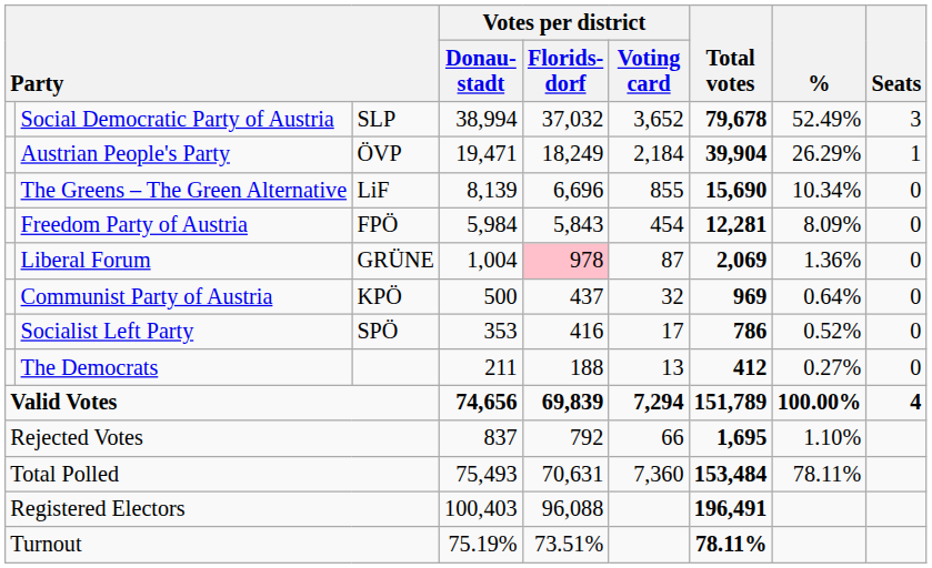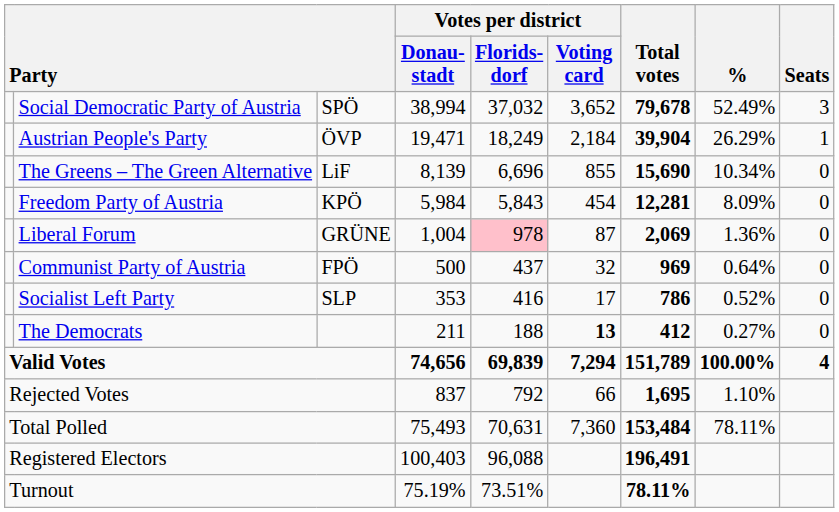Social Democratic Party of Austria | column 3: SLP -> SPÖ
Freedom Party of Austria | column 3: FPÖ -> KPÖ
Communist Party of Austria | column 3: KPÖ -> FPÖ
Socialist Left Party | column 3: SPÖ -> SLP
The Democrats | Votes per district / Voting card: normal -> bold
